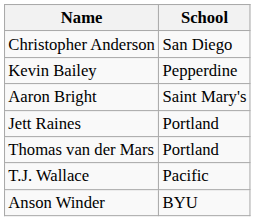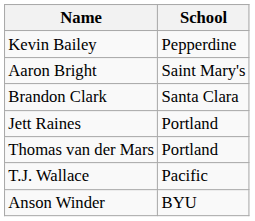- row: Christopher Anderson | San Diego
+ row: Brandon Clark | Santa Clara
